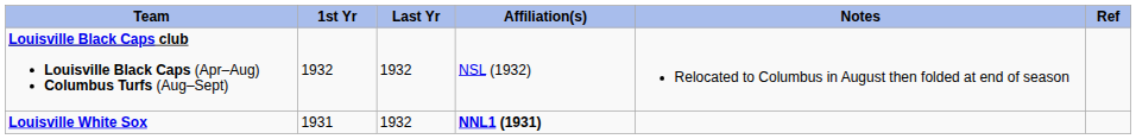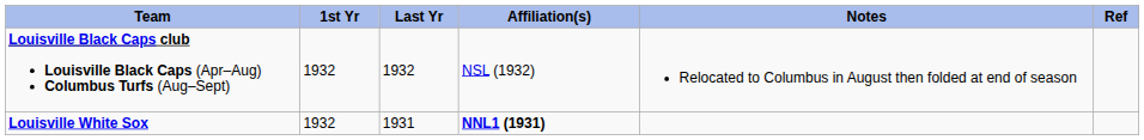Louisville White Sox | 1st Yr: 1931 -> 1932
Louisville White Sox | Last Yr: 1932 -> 1931
